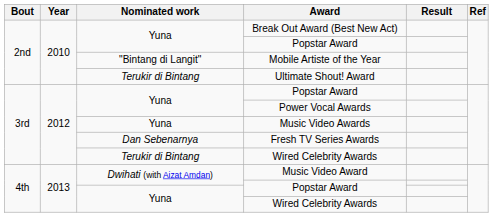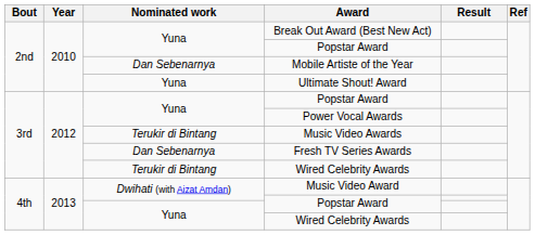Mobile Artiste of the Year | Nominated work: "Bintang di Langit" -> Dan Sebenarnya
Ultimate Shout! Award | Nominated work: Terukir di Bintang -> Yuna
Music Video Awards | Nominated work: Yuna -> Terukir di Bintang
